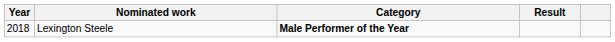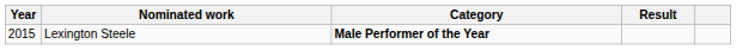Lexington Steele | Year: 2018 -> 2015
